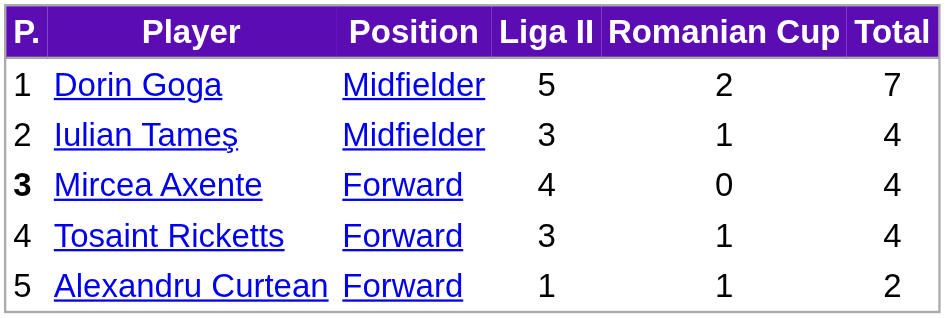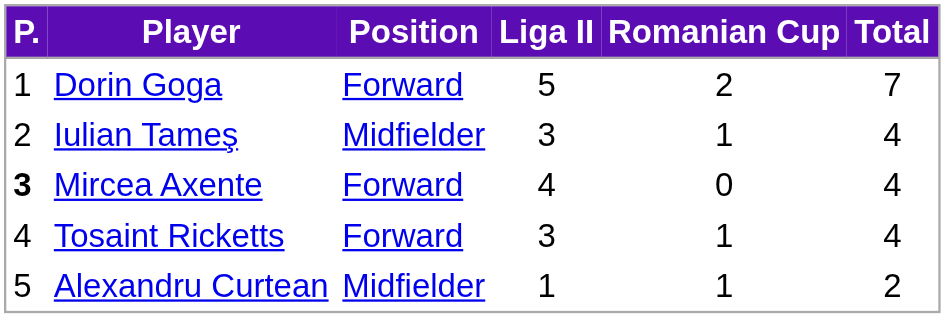Dorin Goga | Position: Midfielder -> Forward
Alexandru Curtean | Position: Forward -> Midfielder
